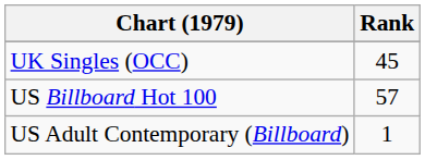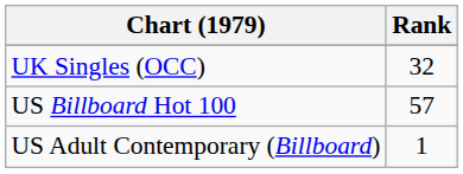UK Singles (OCC) | Rank: 45 -> 32
